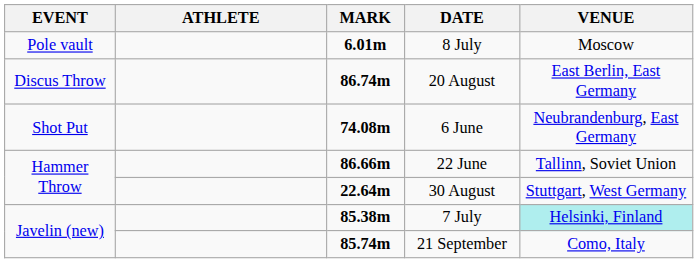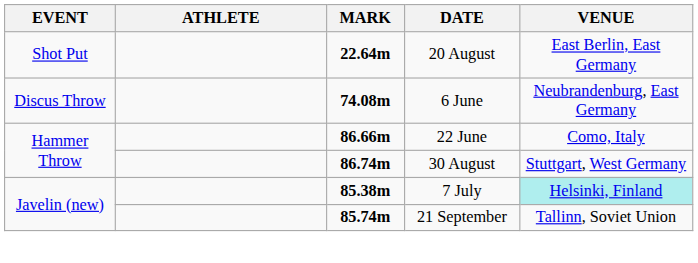- row: Pole vault | 6.01m | 8 July | Moscow
20 August | EVENT: Discus Throw -> Shot Put
20 August | MARK: 86.74m -> 22.64m
6 June | EVENT: Shot Put -> Discus Throw
22 June | VENUE: Tallinn, Soviet Union -> Como, Italy
30 August | MARK: 22.64m -> 86.74m
21 September | VENUE: Como, Italy -> Tallinn, Soviet Union
